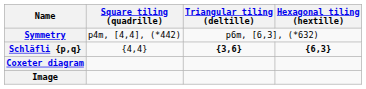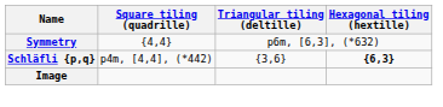Symmetry | Square tiling (quadrille): p4m, [4,4], (*442) -> {4,4}
Schläfli {p,q} | Square tiling (quadrille): {4,4} -> p4m, [4,4], (*442)
Schläfli {p,q} | Triangular tiling (deltille): bold -> normal
- row: Coxeter diagram
